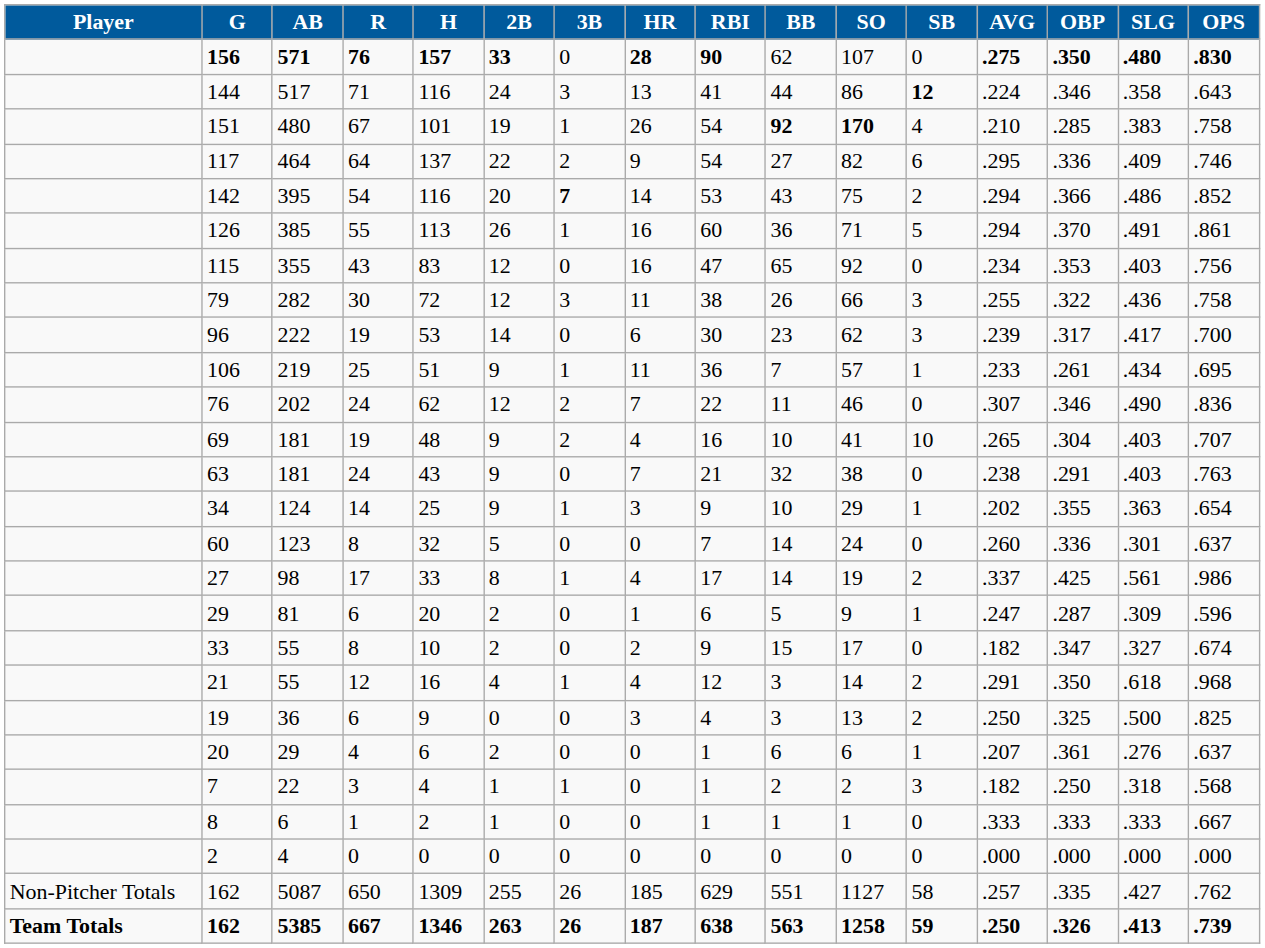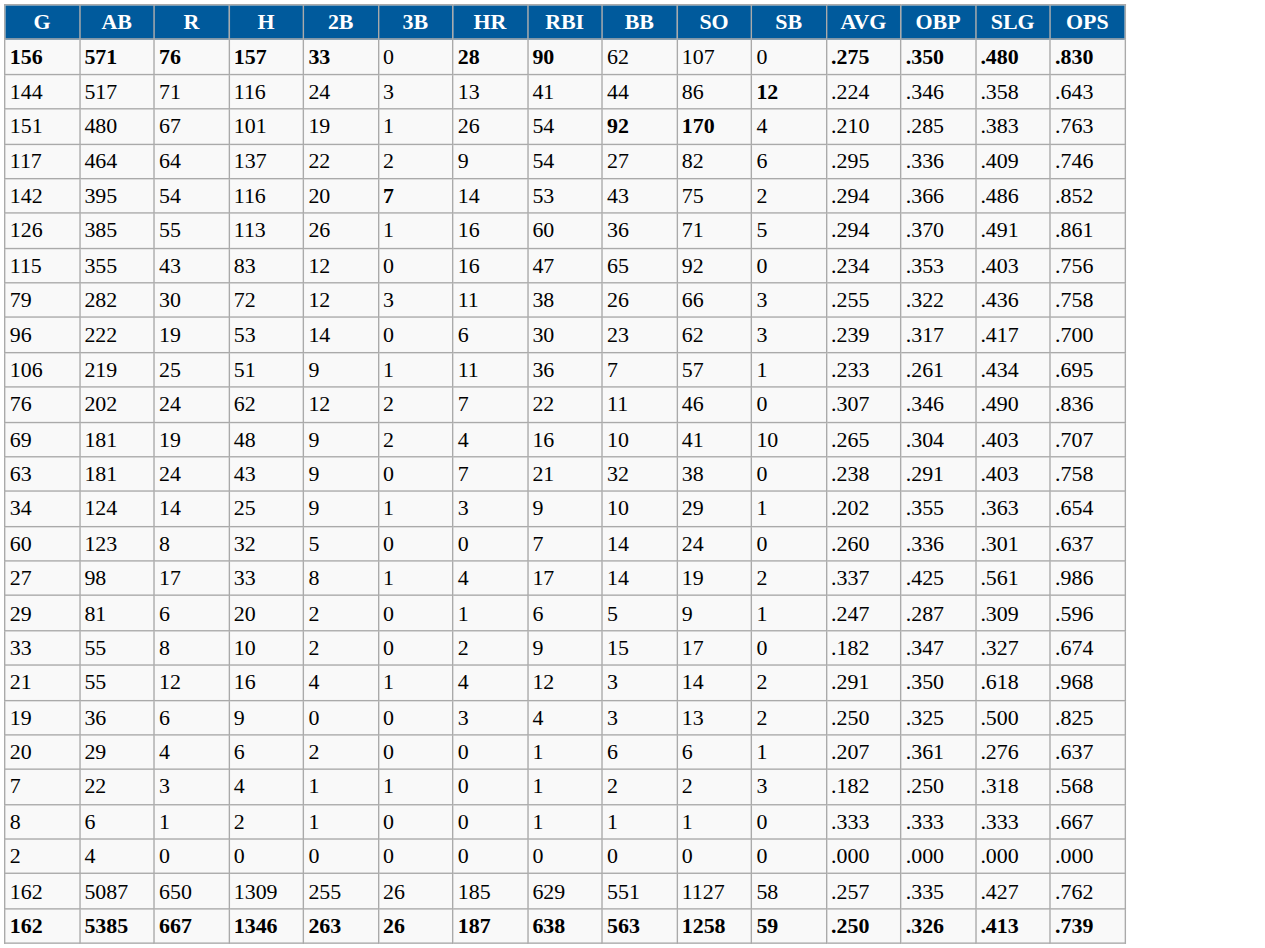- column: Player | Non-Pitcher Totals | Team Totals
151 | OPS: .758 -> .763
63 | OPS: .763 -> .758
